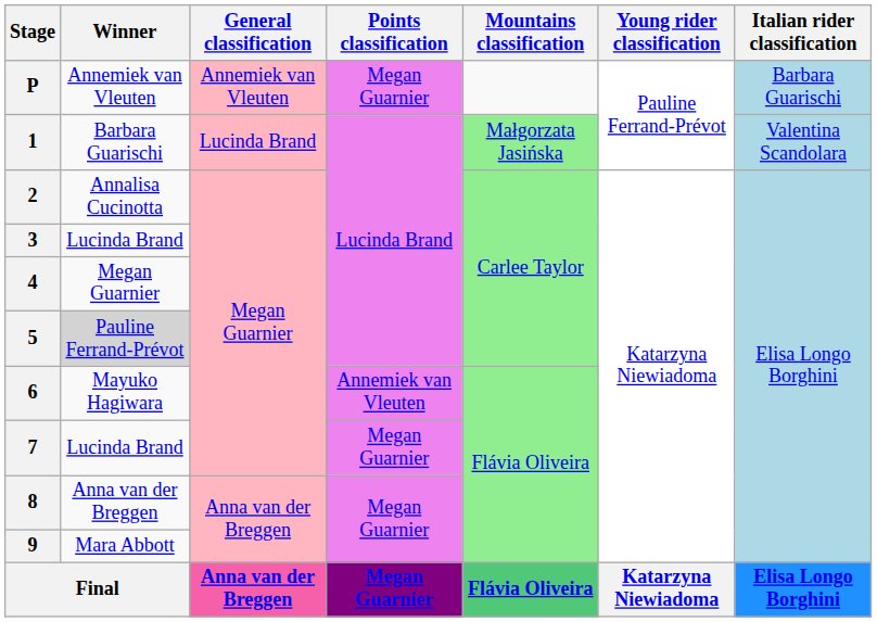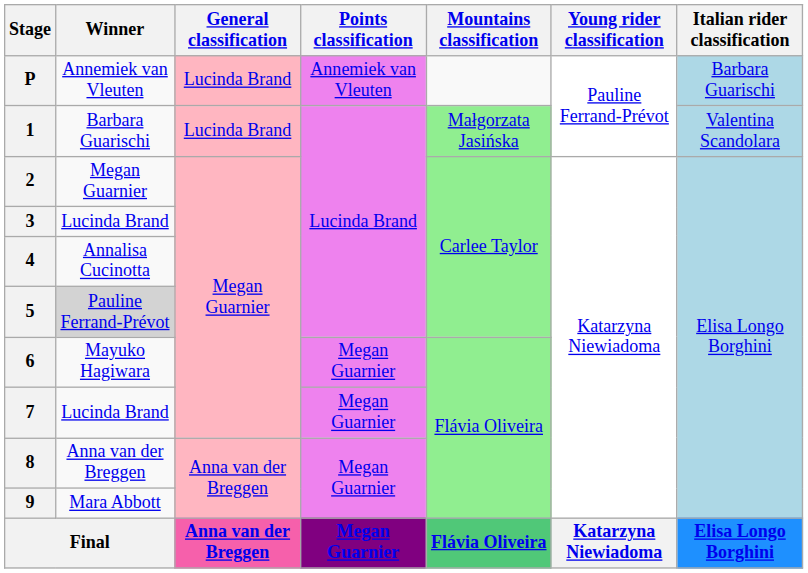P | General classification: Annemiek van Vleuten -> Lucinda Brand
P | Points classification: Megan Guarnier -> Annemiek van Vleuten
2 | Winner: Annalisa Cucinotta -> Megan Guarnier
4 | Winner: Megan Guarnier -> Annalisa Cucinotta
6 | Points classification: Annemiek van Vleuten -> Megan Guarnier
